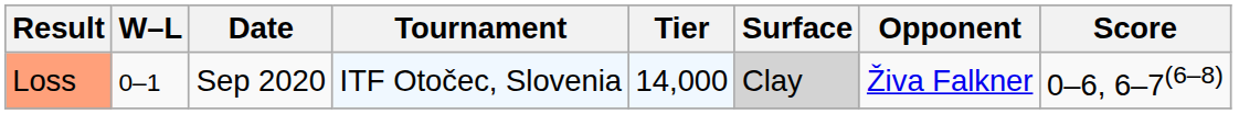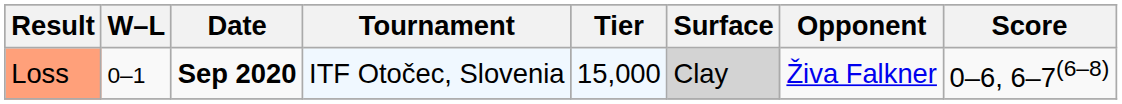Loss | Date: normal -> bold
Loss | Tier: 14,000 -> 15,000
